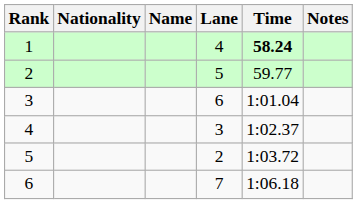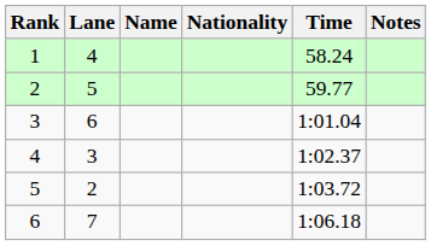columns swapped: Lane <-> Nationality
1 | Time: bold -> normal
